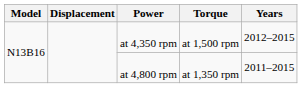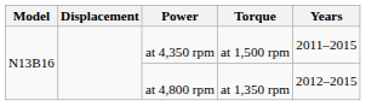at 4,350 rpm | Years: 2012–2015 -> 2011–2015
at 4,800 rpm | Years: 2011–2015 -> 2012–2015
